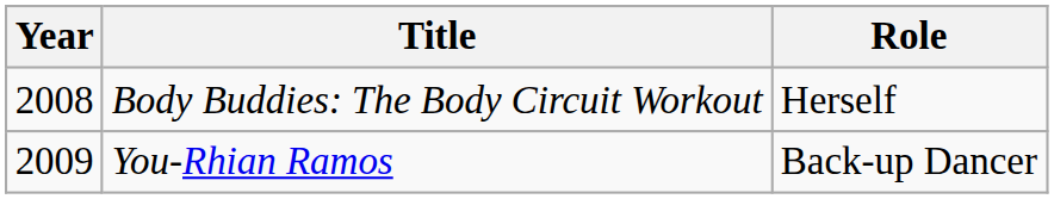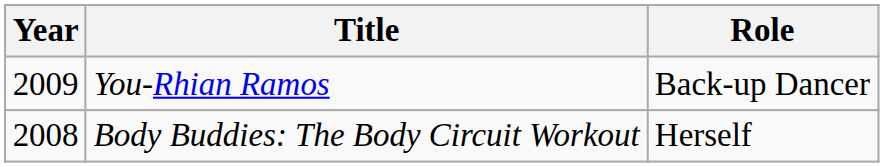rows swapped: Body Buddies: The Body Circuit Workout <-> You-Rhian Ramos
